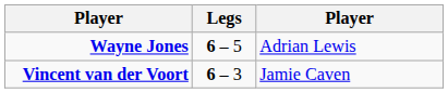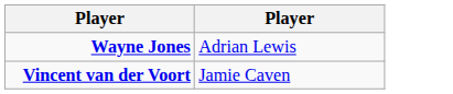- column: Legs | 6 – 5 | 6 – 3
